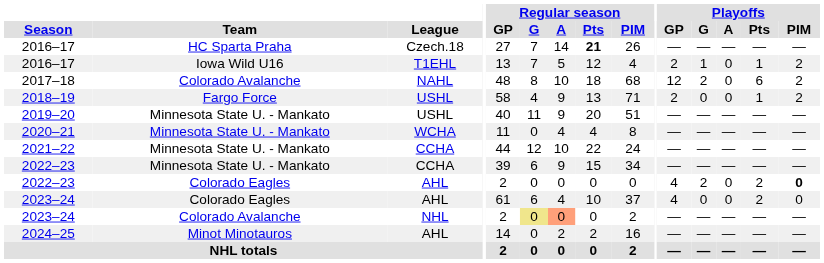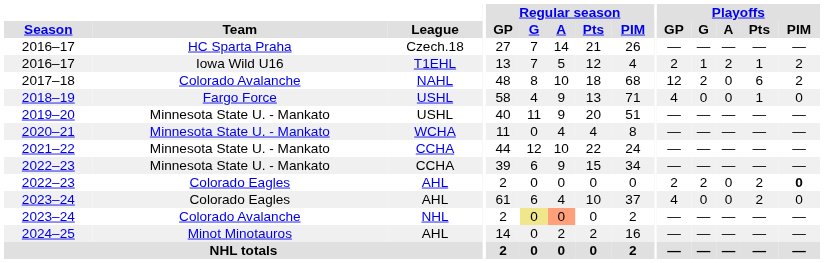2016–17 / Czech.18 | Regular season / Pts: bold -> normal
2016–17 / T1EHL | Playoffs / A: 0 -> 2
2018–19 | Playoffs / GP: 2 -> 4
2018–19 | Playoffs / PIM: 2 -> 0
2022–23 / AHL | Playoffs / GP: 4 -> 2
